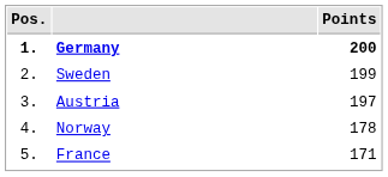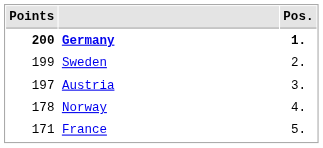columns swapped: Pos. <-> Points
